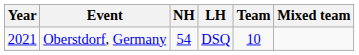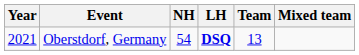Oberstdorf, Germany | LH: normal -> bold
Oberstdorf, Germany | Team: 10 -> 13
